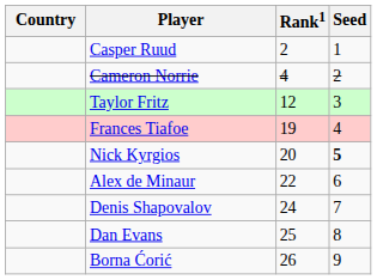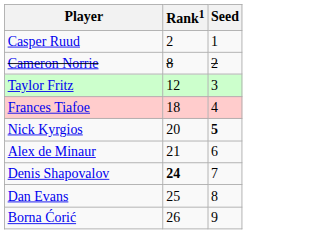- column: Country
Cameron Norrie | Rank1: 4 -> 8
Frances Tiafoe | Rank1: 19 -> 18
Alex de Minaur | Rank1: 22 -> 21
Denis Shapovalov | Rank1: normal -> bold
